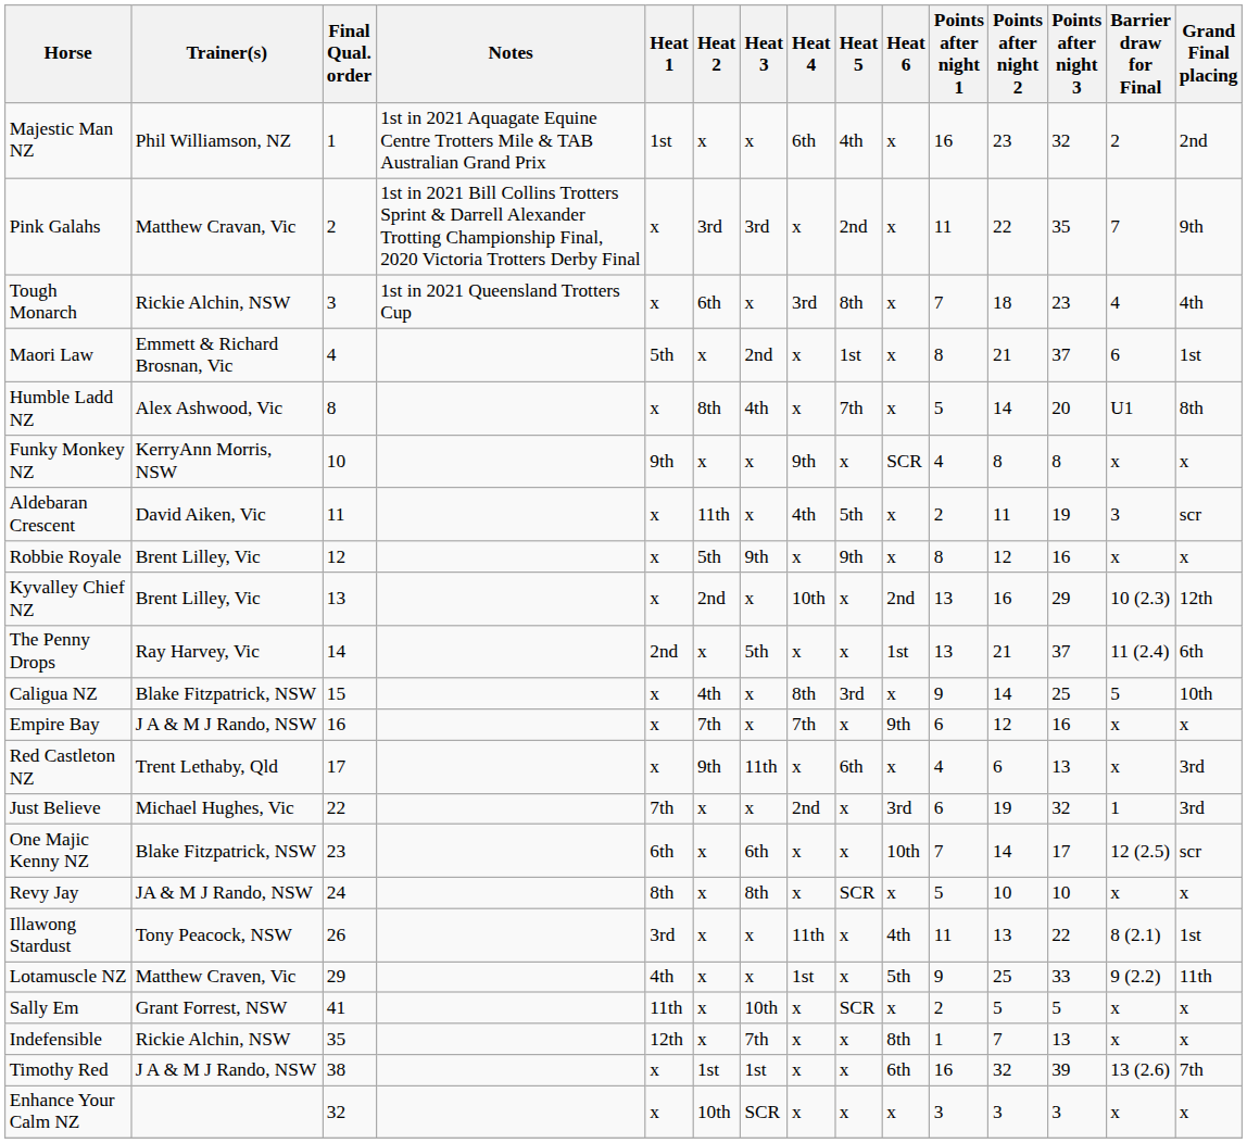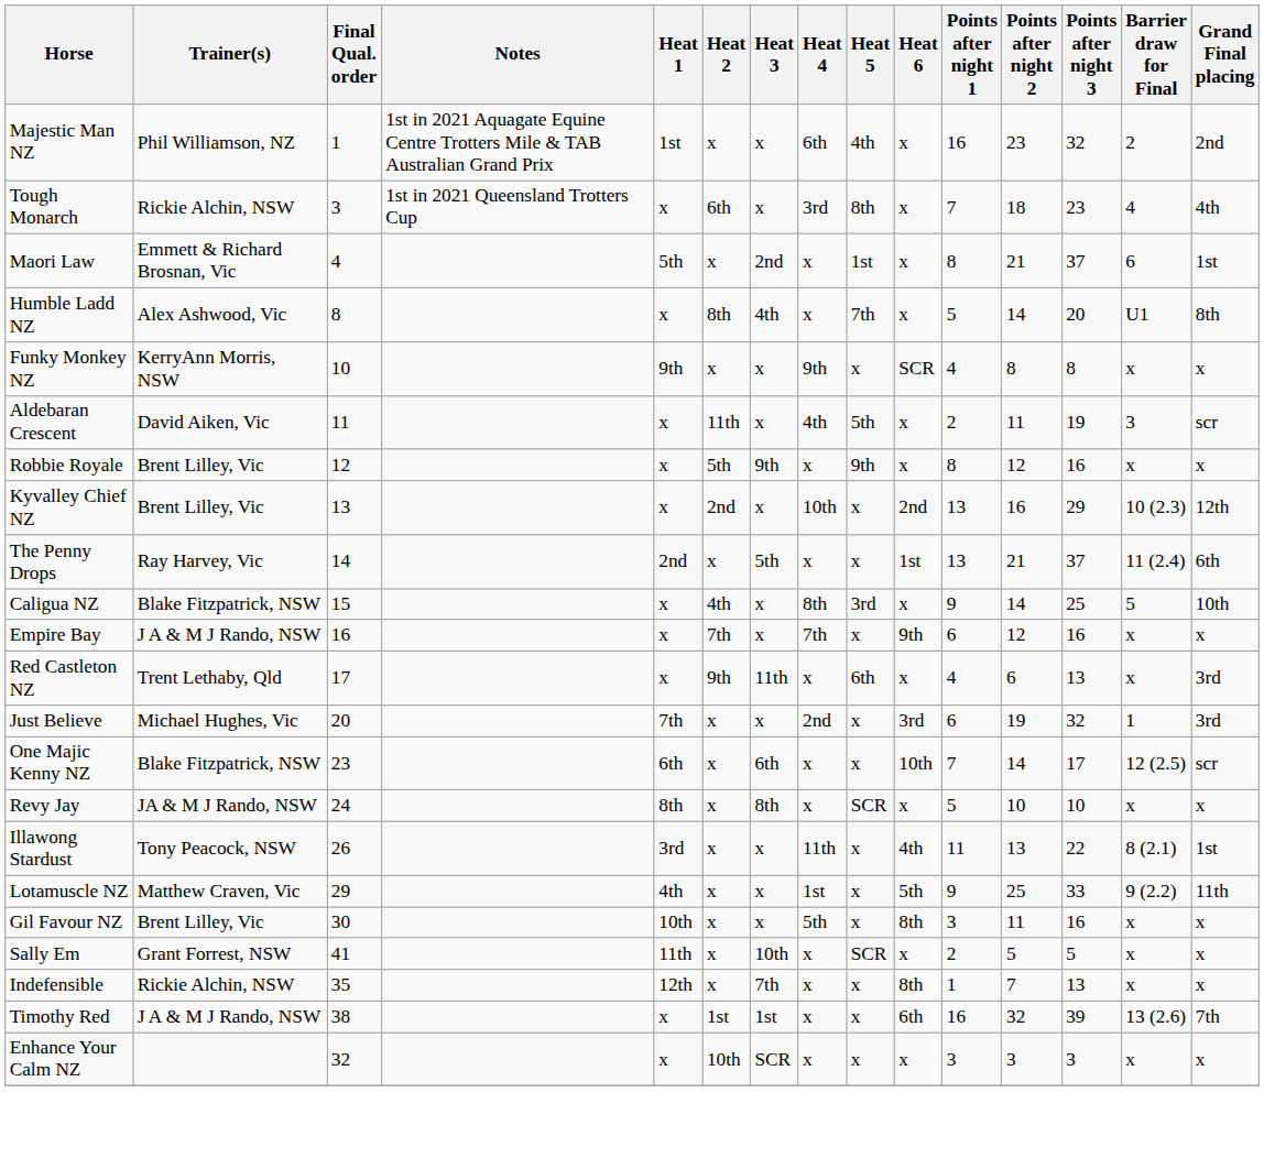- row: Pink Galahs | Matthew Cravan, Vic | 2 | 1st in 2021 Bill Collins Trotters Sprint & Darrell Alexander Trotting Championship Final, 2020 Victoria Trotters Derby Final | x | 3rd | 3rd | x | 2nd | x | 11 | 22 | 35 | 7 | 9th
Just Believe | Final Qual. order: 22 -> 20
+ row: Gil Favour NZ | Brent Lilley, Vic | 30 | 10th | x | x | 5th | x | 8th | 3 | 11 | 16 | x | x
